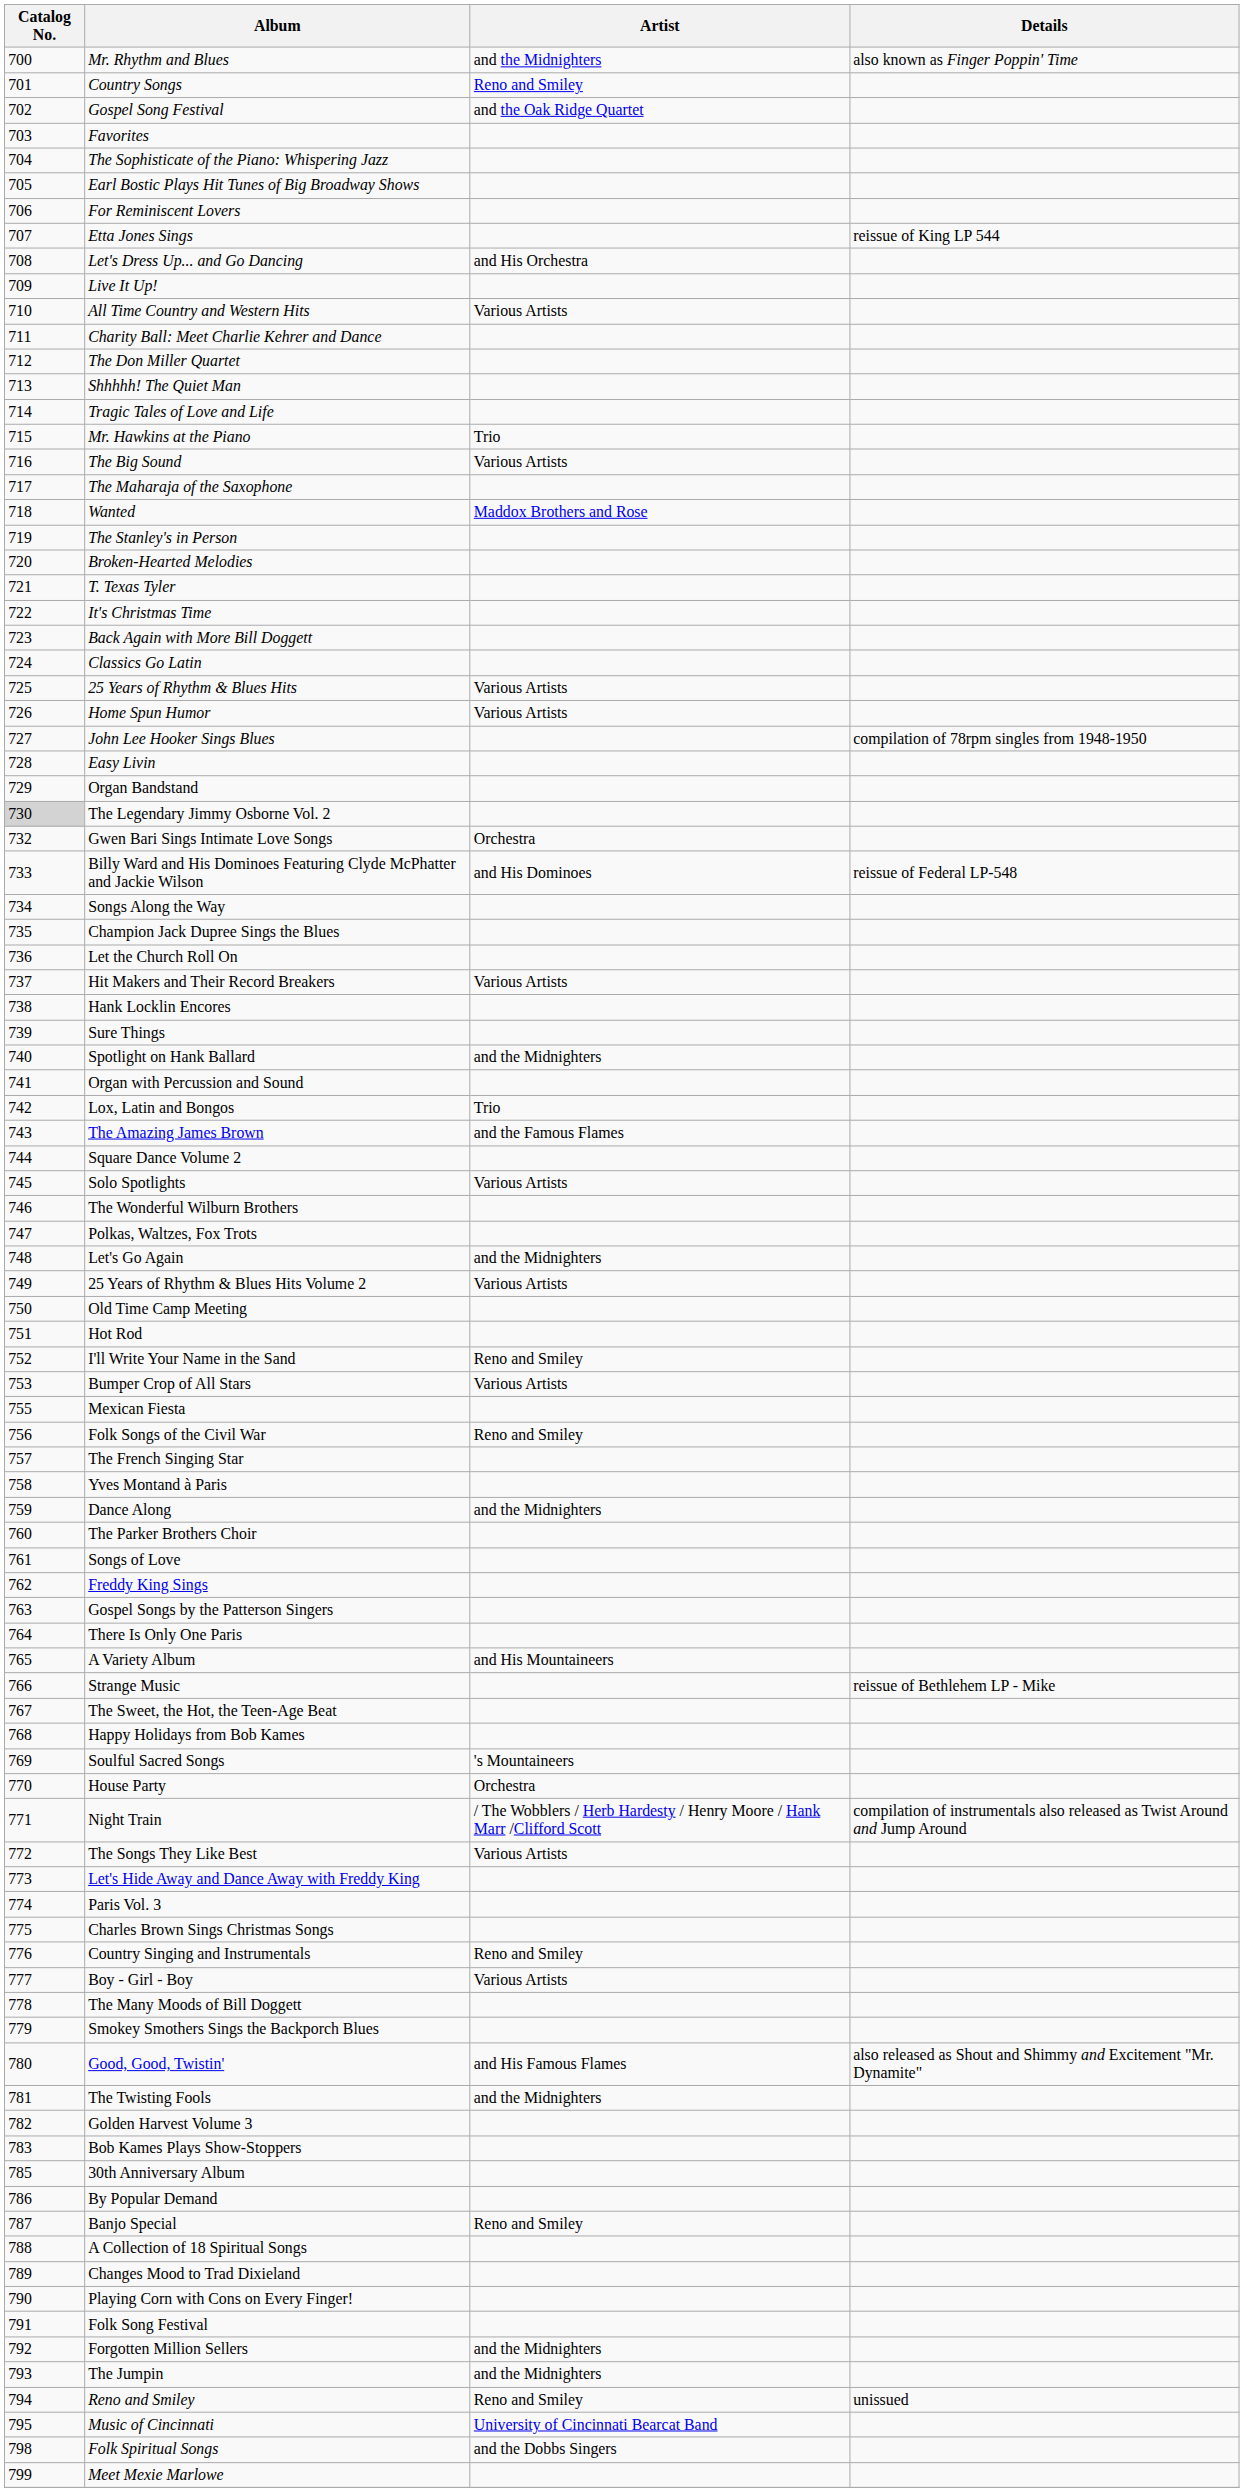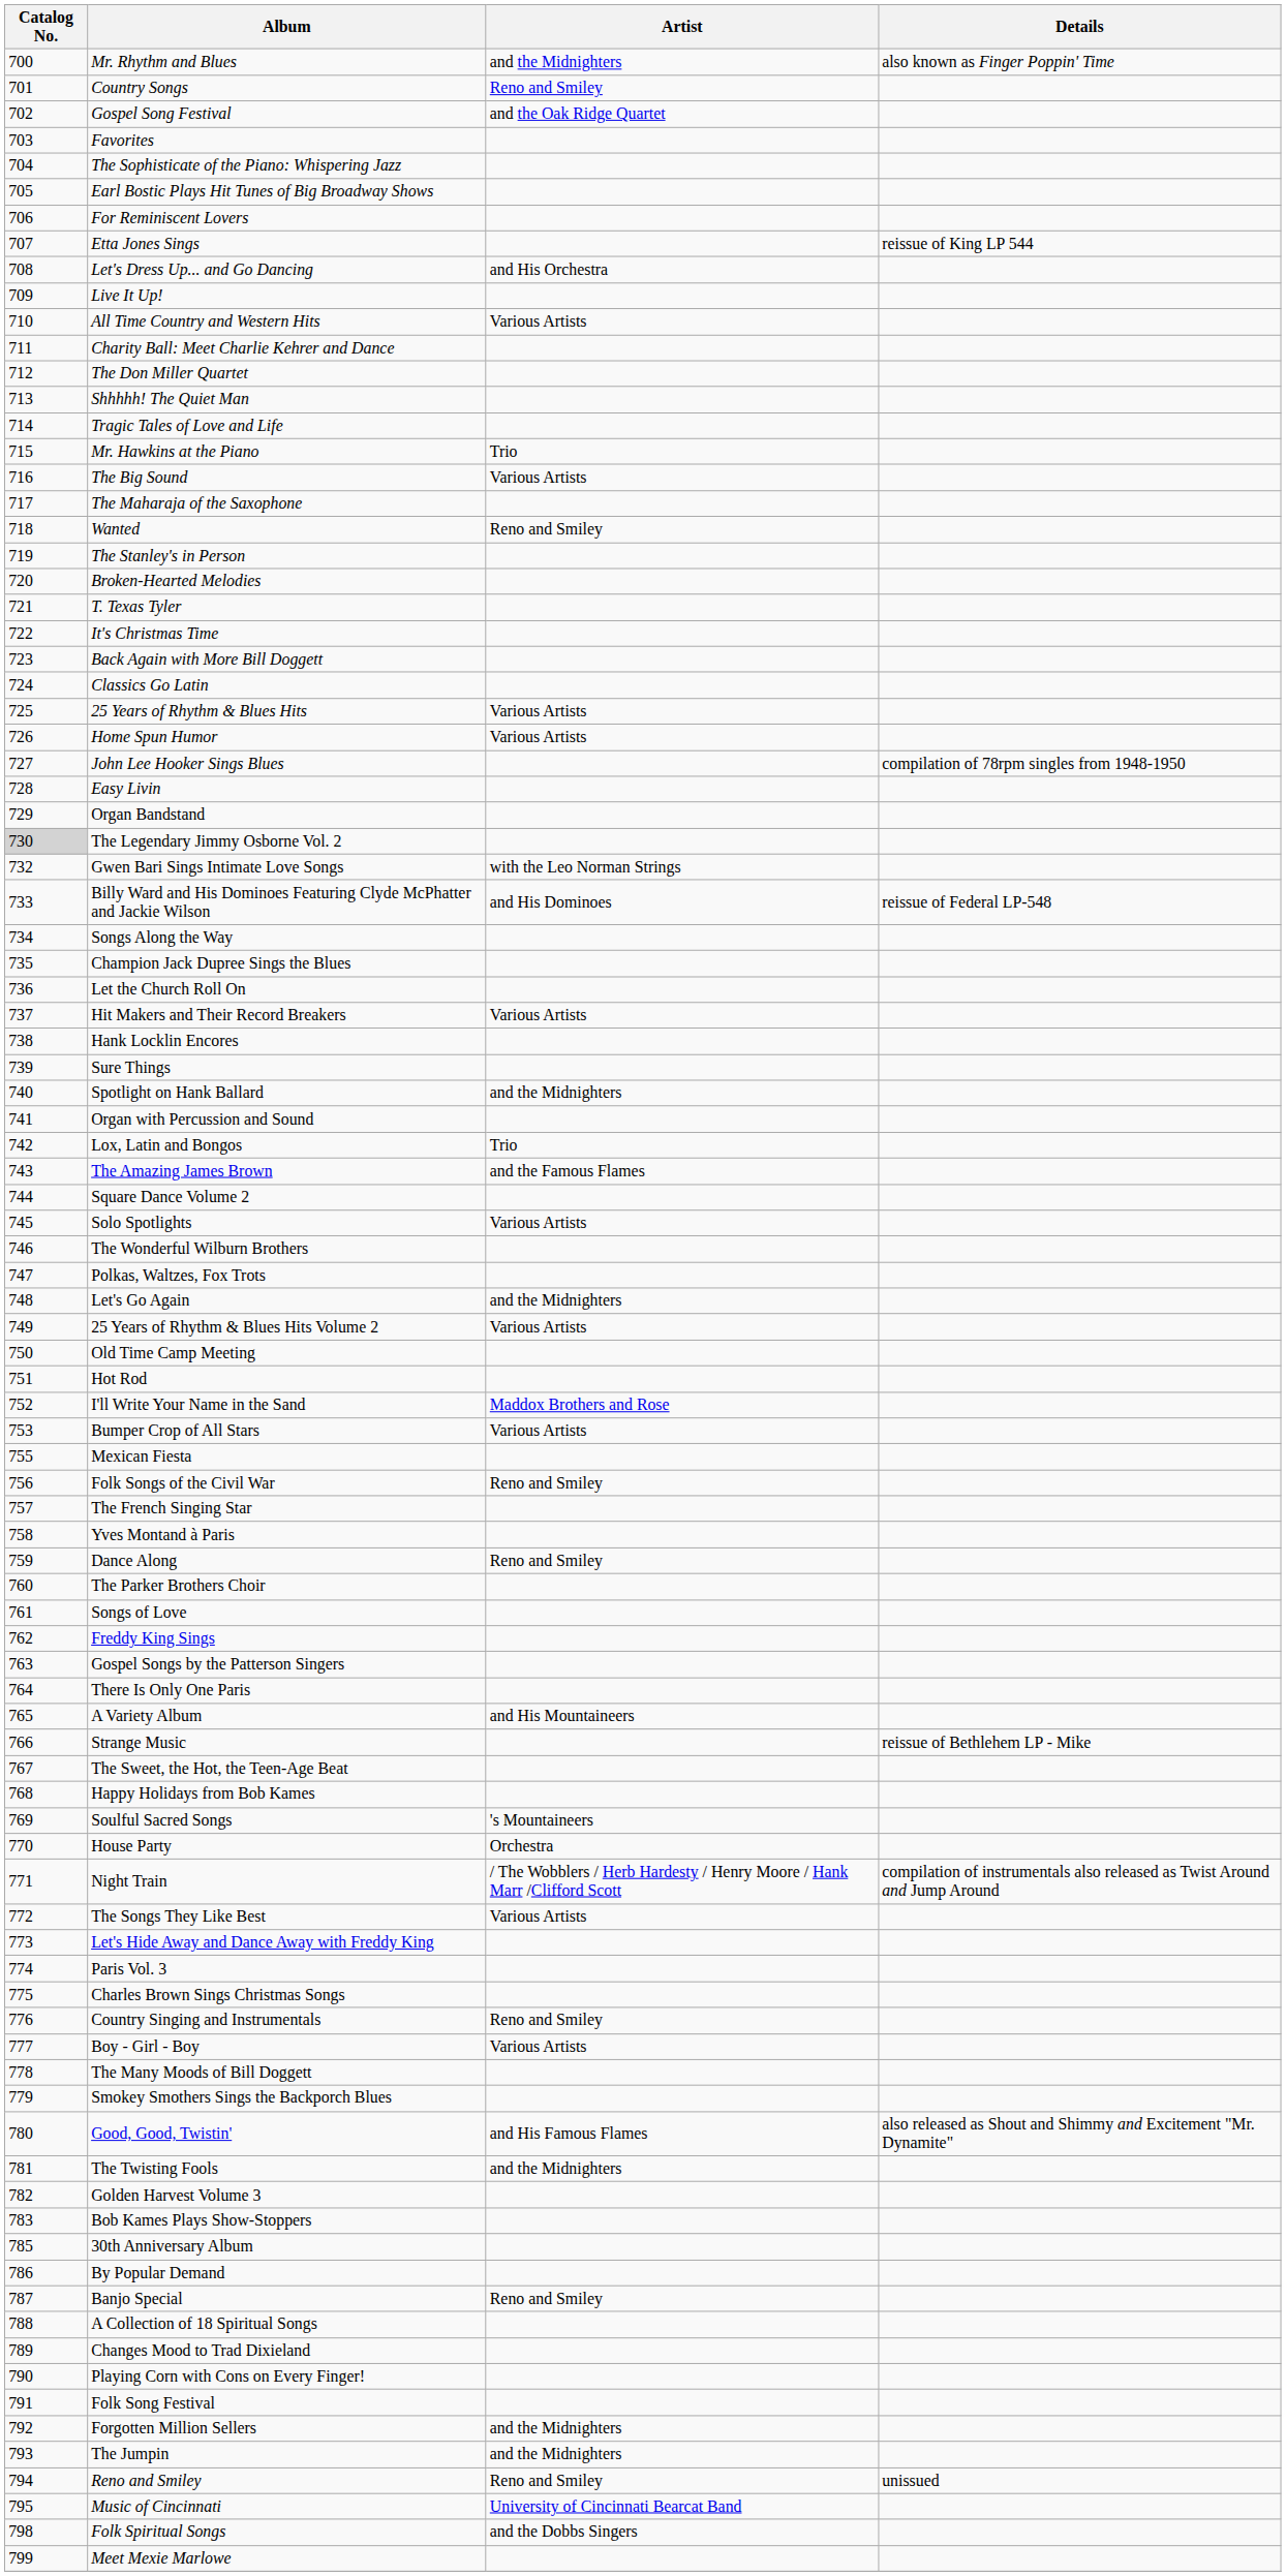Wanted | Artist: Maddox Brothers and Rose -> Reno and Smiley
Gwen Bari Sings Intimate Love Songs | Artist: Orchestra -> with the Leo Norman Strings
I'll Write Your Name in the Sand | Artist: Reno and Smiley -> Maddox Brothers and Rose
Dance Along | Artist: and the Midnighters -> Reno and Smiley
